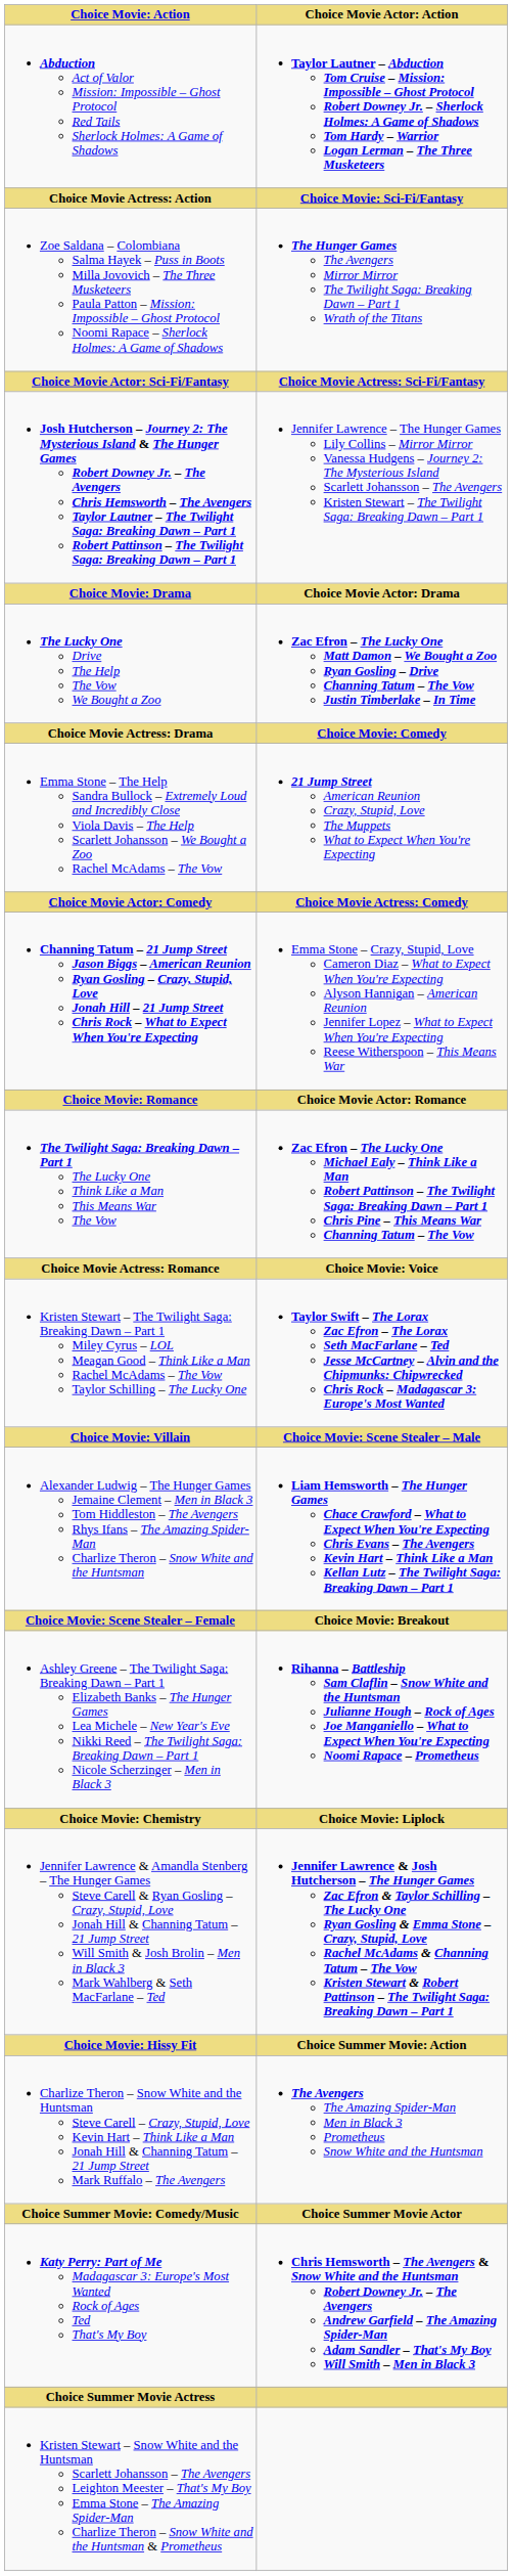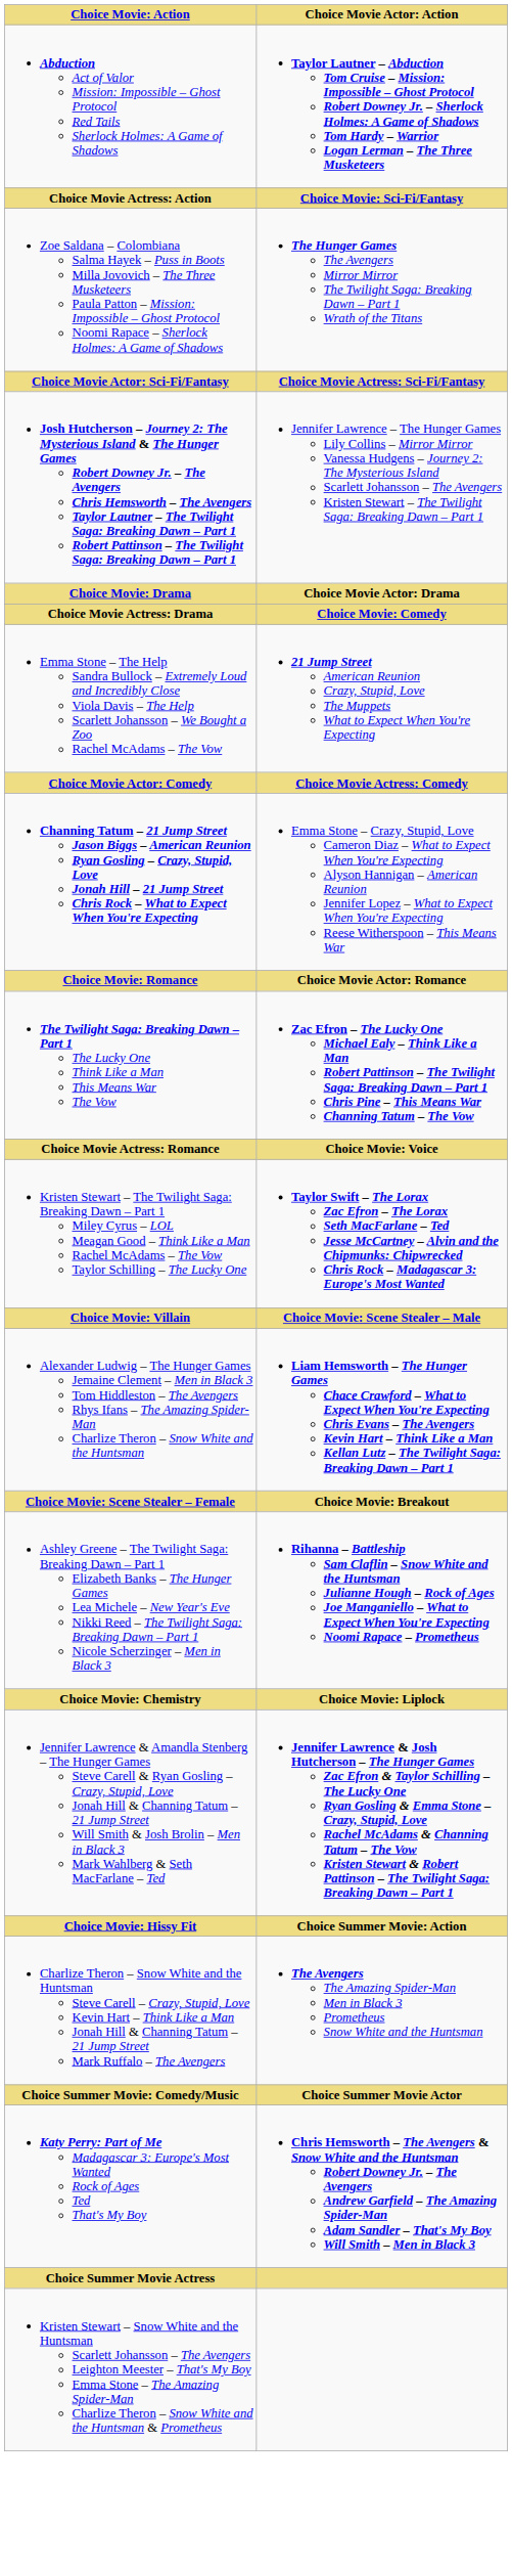- row: The Lucky One Drive The Help The Vow We Bought a Zoo | Zac Efron – The Lucky One Matt Damon – We Bought a Zoo Ryan Gosling – Drive Channing Tatum – The Vow Justin Timberlake – In Time
